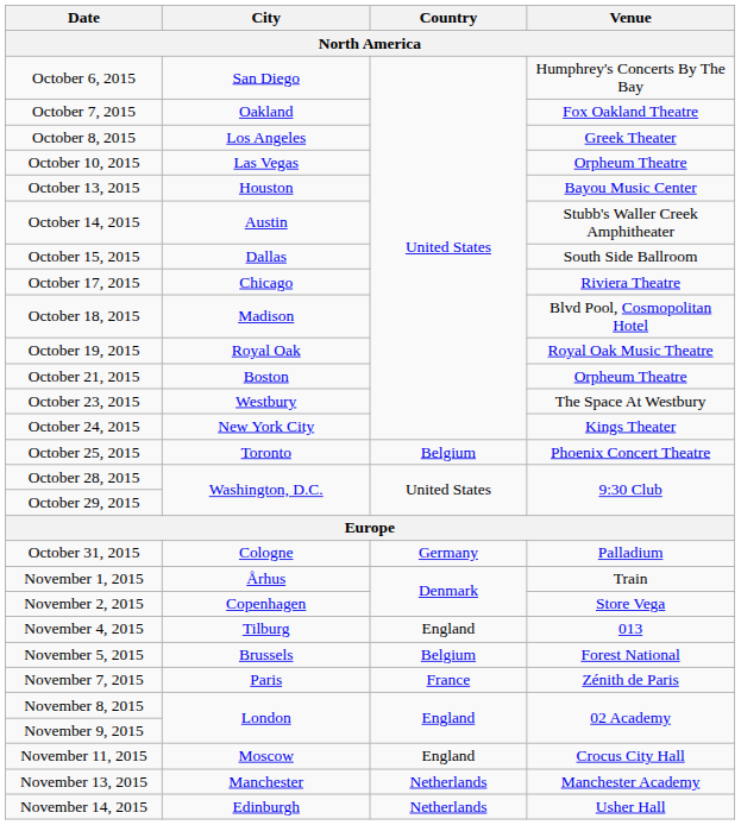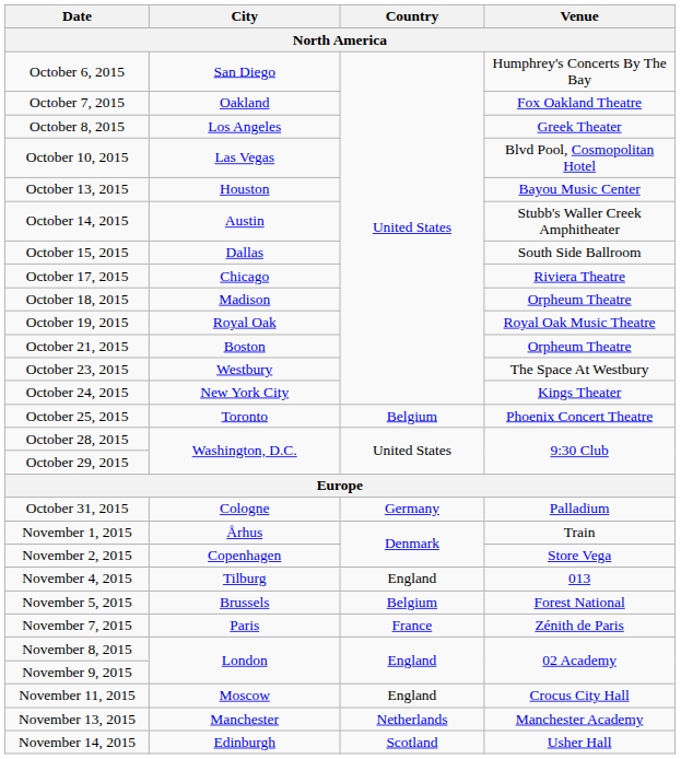October 10, 2015 | Venue: Orpheum Theatre -> Blvd Pool, Cosmopolitan Hotel
October 18, 2015 | Venue: Blvd Pool, Cosmopolitan Hotel -> Orpheum Theatre
November 14, 2015 | Country: Netherlands -> Scotland
